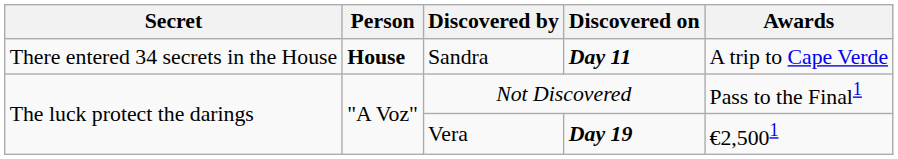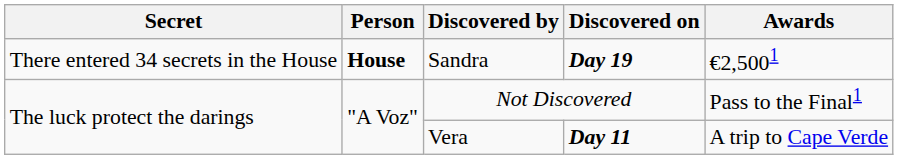Sandra | Discovered on: Day 11 -> Day 19
Sandra | Awards: A trip to Cape Verde -> €2,5001
Vera | Discovered on: Day 19 -> Day 11
Vera | Awards: €2,5001 -> A trip to Cape Verde
